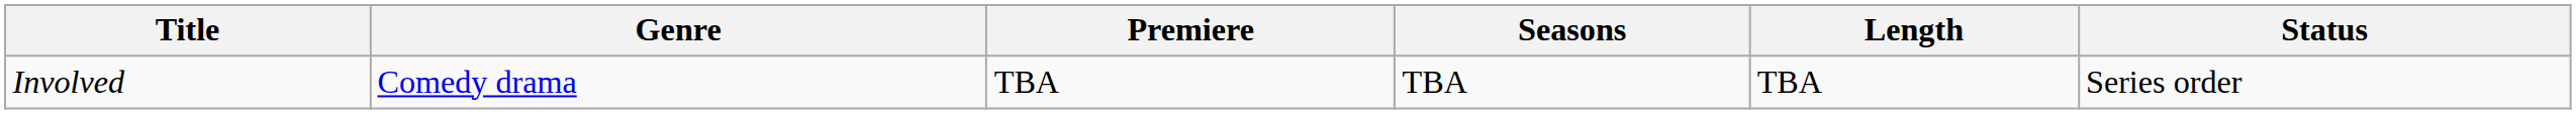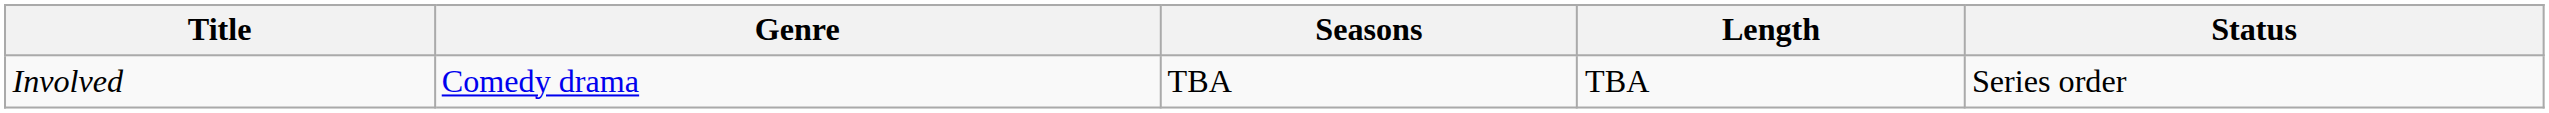- column: Premiere | TBA
